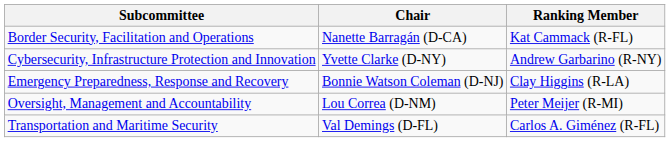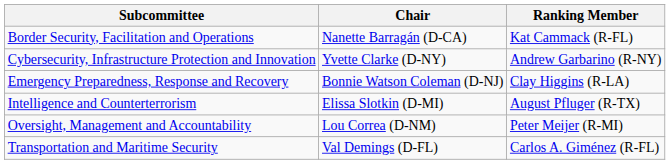+ row: Intelligence and Counterterrorism | Elissa Slotkin (D-MI) | August Pfluger (R-TX)
